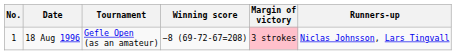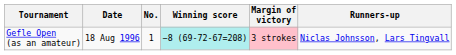columns swapped: No. <-> Tournament
18 Aug 1996 | Winning score: no background -> paleturquoise background
